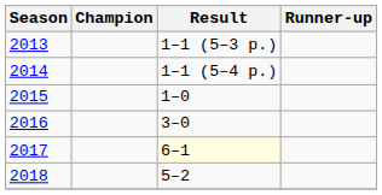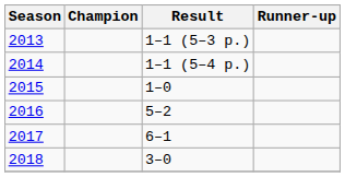2016 | Result: 3–0 -> 5–2
2017 | Result: lightyellow background -> no background
2018 | Result: 5–2 -> 3–0
